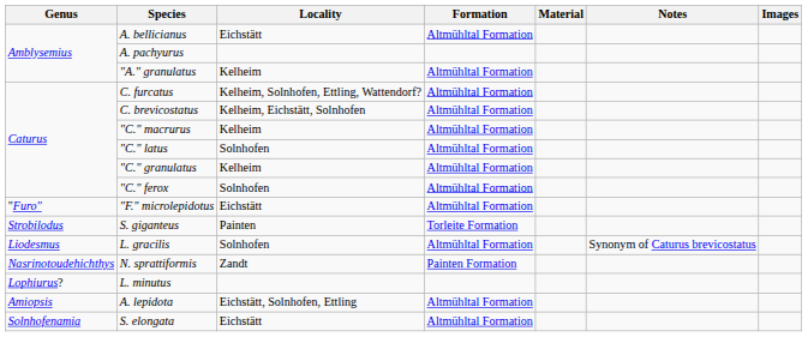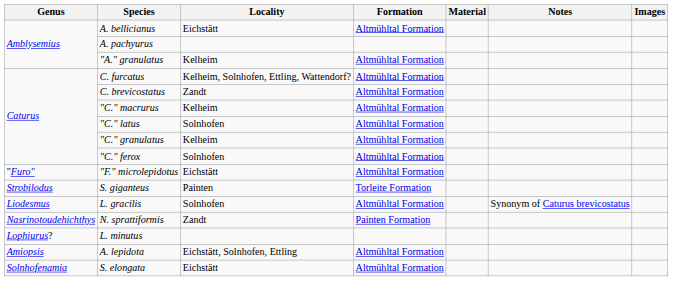C. brevicostatus | Locality: Kelheim, Eichstätt, Solnhofen -> Zandt
